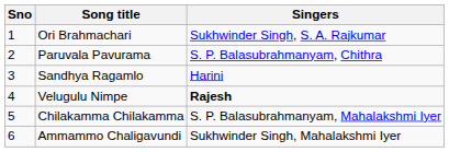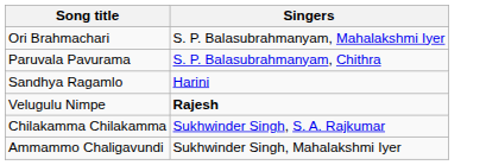- column: Sno | 1 | 2 | 3 | 4 | 5 | 6
Ori Brahmachari | Singers: Sukhwinder Singh, S. A. Rajkumar -> S. P. Balasubrahmanyam, Mahalakshmi Iyer
Chilakamma Chilakamma | Singers: S. P. Balasubrahmanyam, Mahalakshmi Iyer -> Sukhwinder Singh, S. A. Rajkumar
